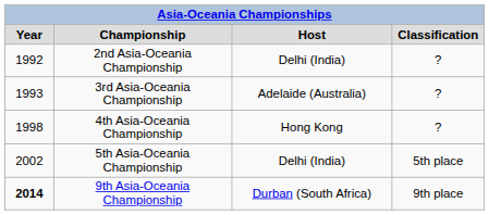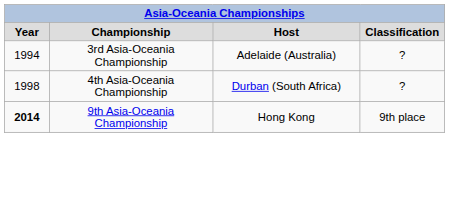- row: 1992 | 2nd Asia-Oceania Championship | Delhi (India) | ?
3rd Asia-Oceania Championship | column 1: 1993 -> 1994
4th Asia-Oceania Championship | column 3: Hong Kong -> Durban (South Africa)
- row: 2002 | 5th Asia-Oceania Championship | Delhi (India) | 5th place
9th Asia-Oceania Championship | column 3: Durban (South Africa) -> Hong Kong
